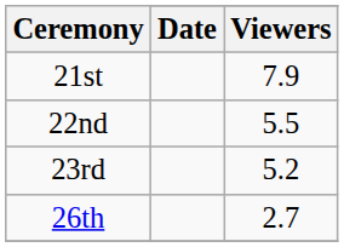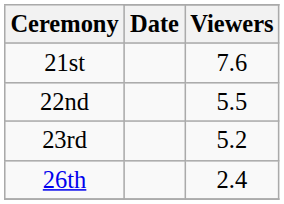21st | Viewers: 7.9 -> 7.6
26th | Viewers: 2.7 -> 2.4
